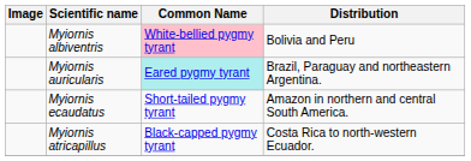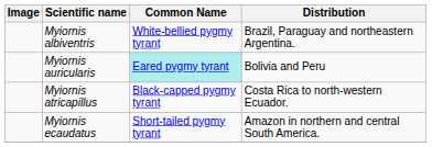Myiornis albiventris | Common Name: pink background -> no background
Myiornis albiventris | Distribution: Bolivia and Peru -> Brazil, Paraguay and northeastern Argentina.
Myiornis auricularis | Distribution: Brazil, Paraguay and northeastern Argentina. -> Bolivia and Peru
rows swapped: Myiornis atricapillus <-> Myiornis ecaudatus
